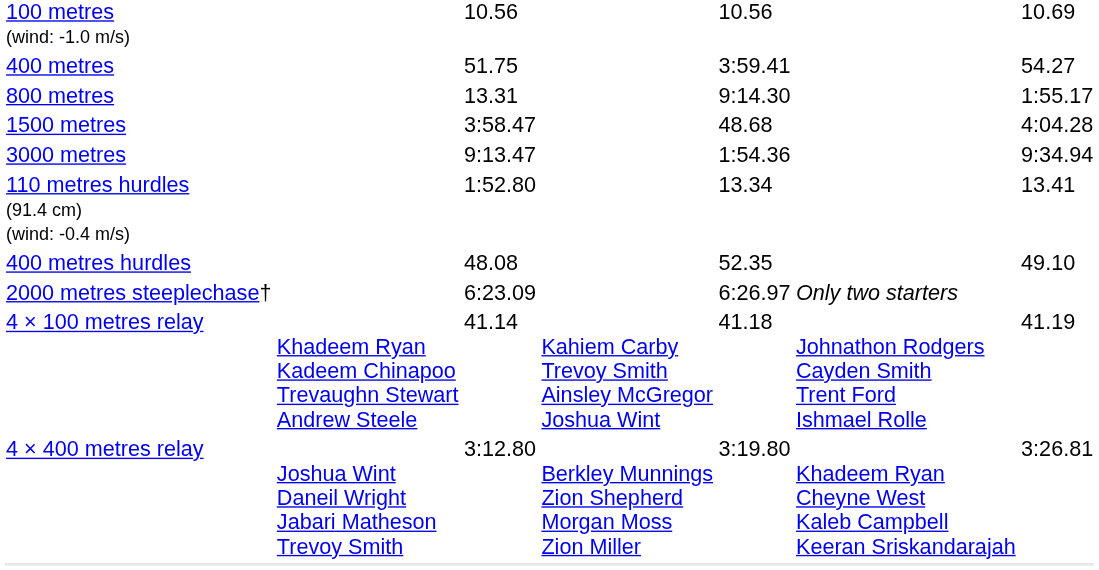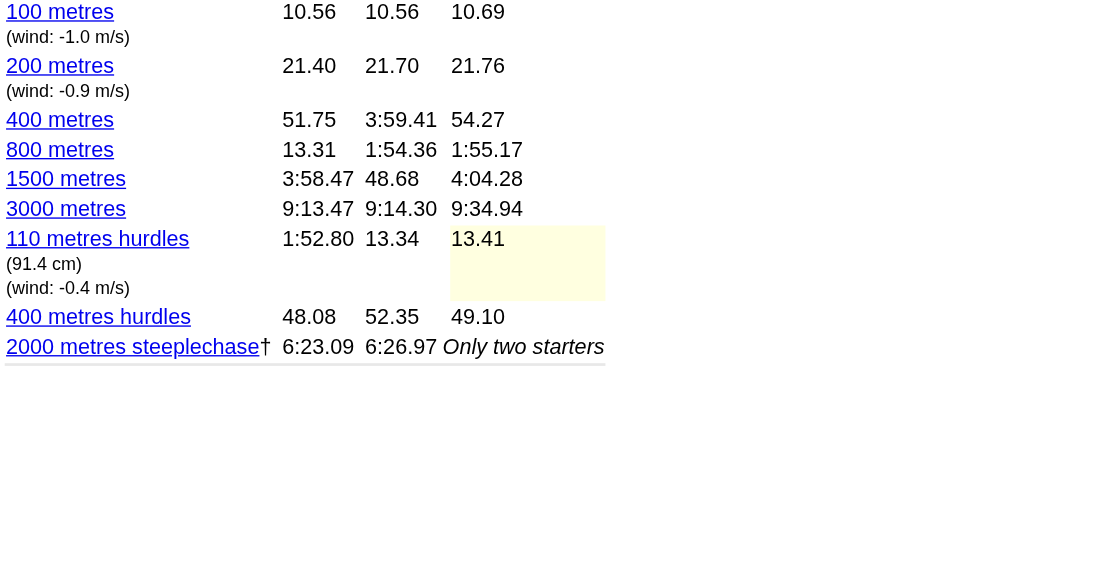+ row: 200 metres (wind: -0.9 m/s) | 21.40 | 21.70 | 21.76
800 metres | column 5: 9:14.30 -> 1:54.36
3000 metres | column 5: 1:54.36 -> 9:14.30
110 metres hurdles (91.4 cm) (wind: -0.4 m/s) | column 7: no background -> lightyellow background
- row: 4 × 100 metres relay | Khadeem Ryan Kadeem Chinapoo Trevaughn Stewart Andrew Steele | 41.14 | Kahiem Carby Trevoy Smith Ainsley McGregor Joshua Wint | 41.18 | Johnathon Rodgers Cayden Smith Trent Ford Ishmael Rolle | 41.19
- row: 4 × 400 metres relay | Joshua Wint Daneil Wright Jabari Matheson Trevoy Smith | 3:12.80 | Berkley Munnings Zion Shepherd Morgan Moss Zion Miller | 3:19.80 | Khadeem Ryan Cheyne West Kaleb Campbell Keeran Sriskandarajah | 3:26.81
